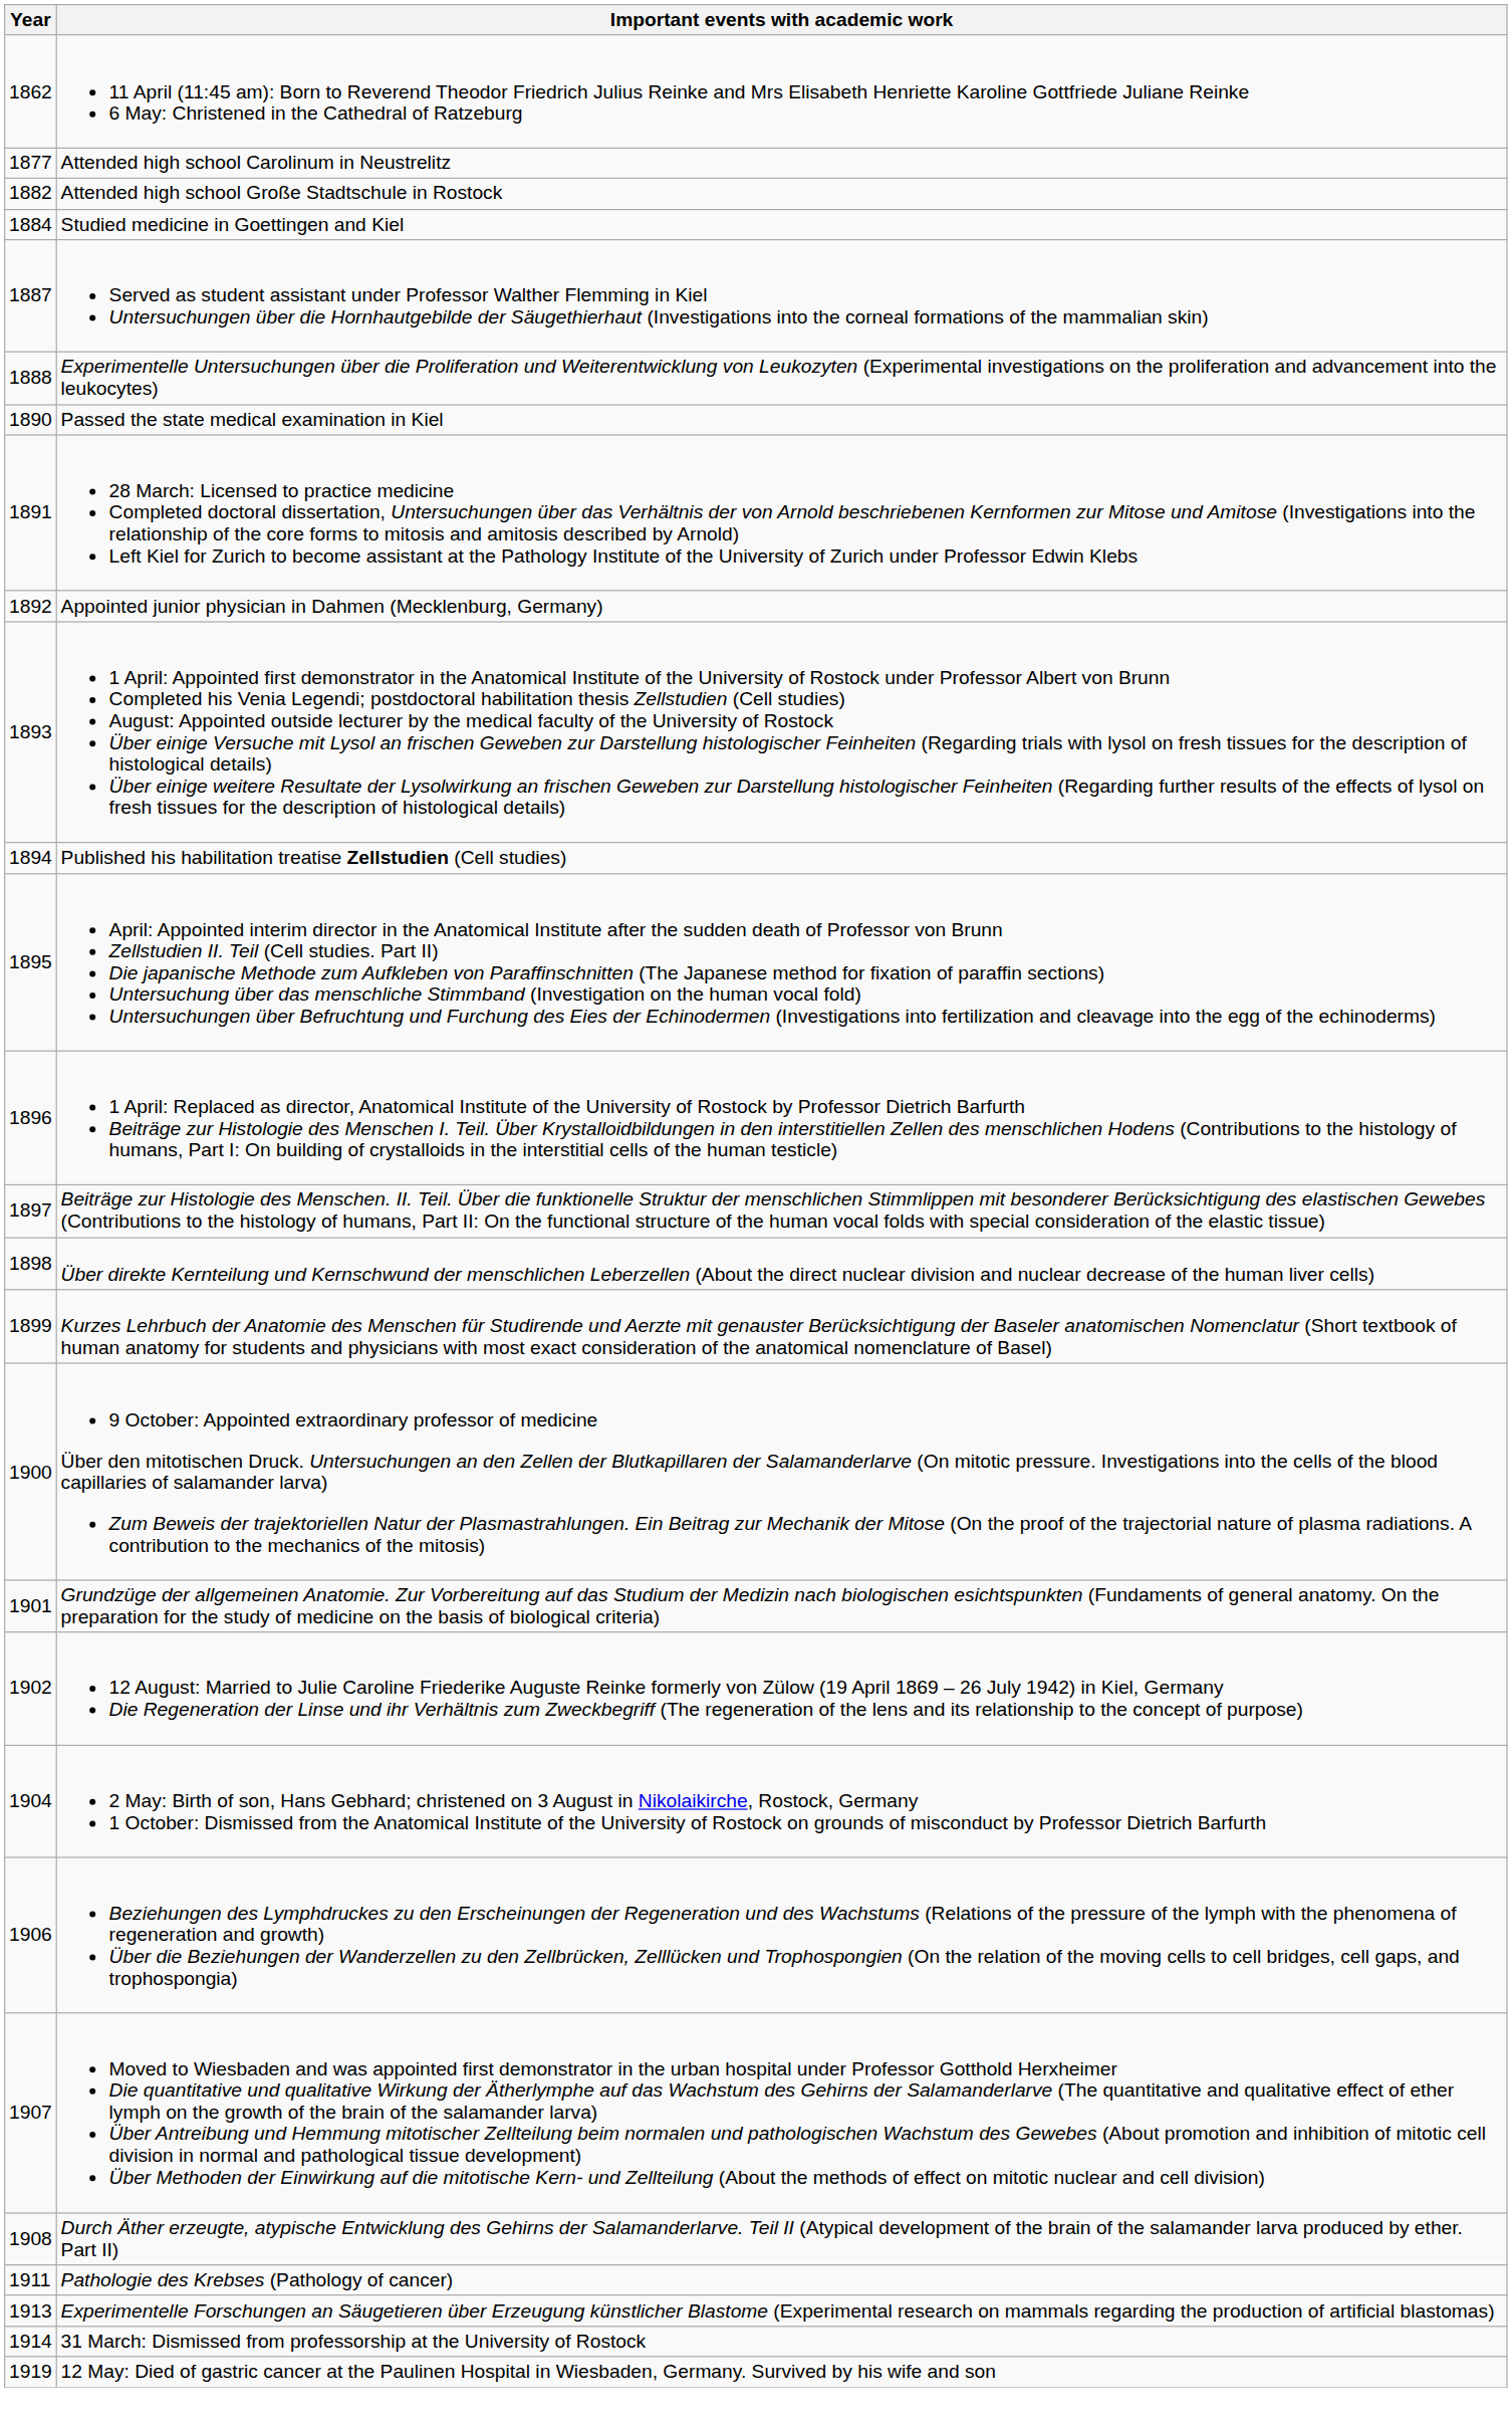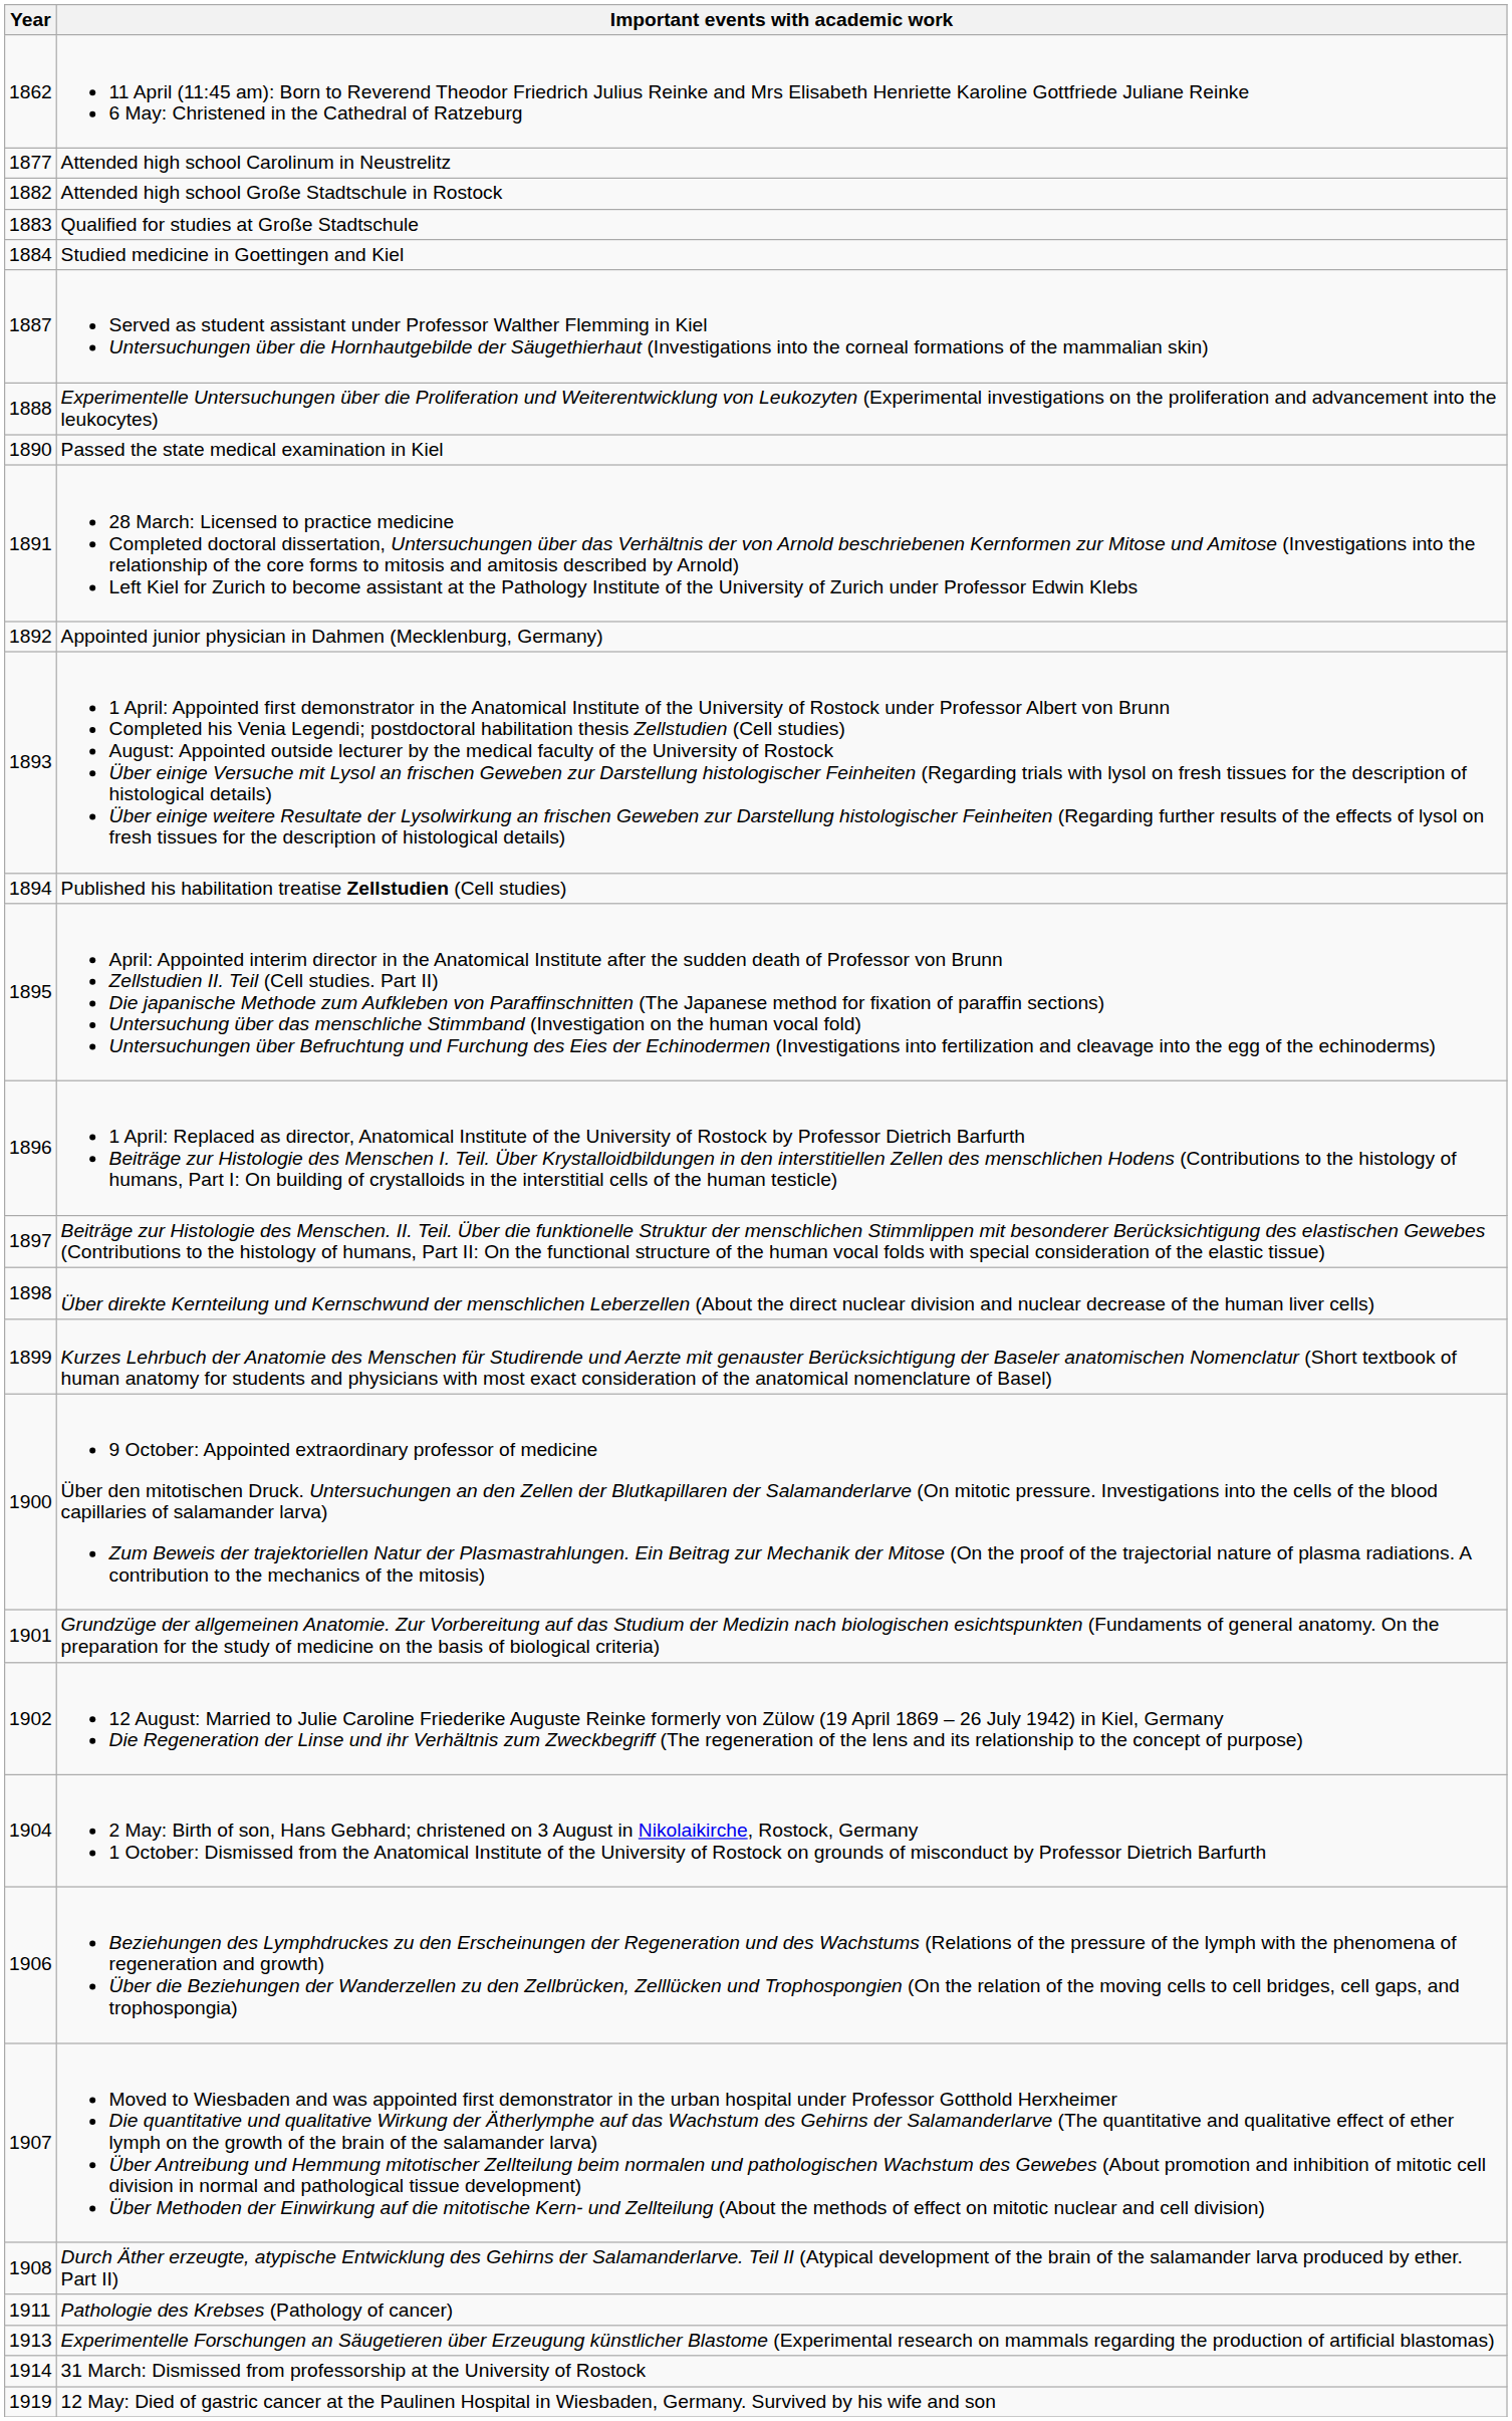+ row: 1883 | Qualified for studies at Große Stadtschule
